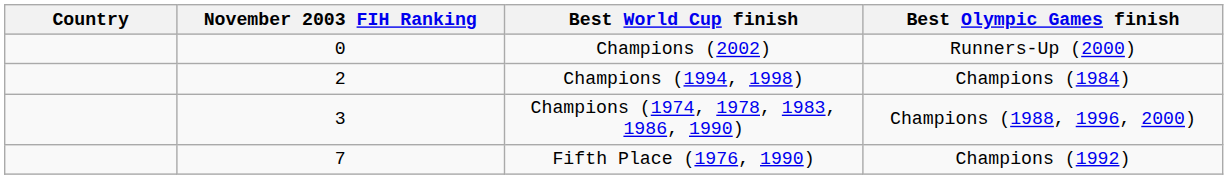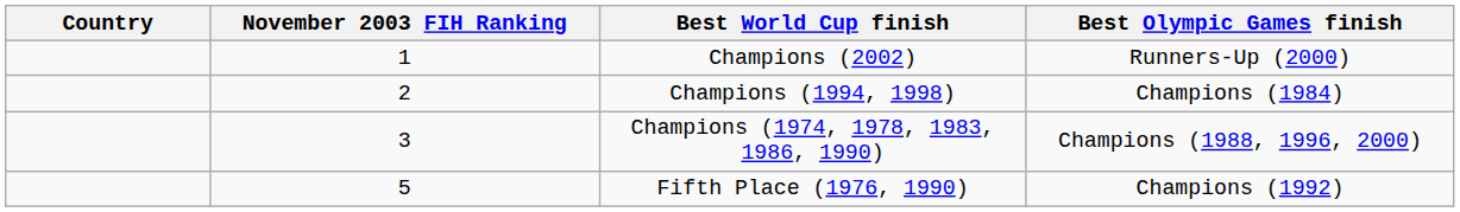Champions (2002) | November 2003 FIH Ranking: 0 -> 1
Fifth Place (1976, 1990) | November 2003 FIH Ranking: 7 -> 5
